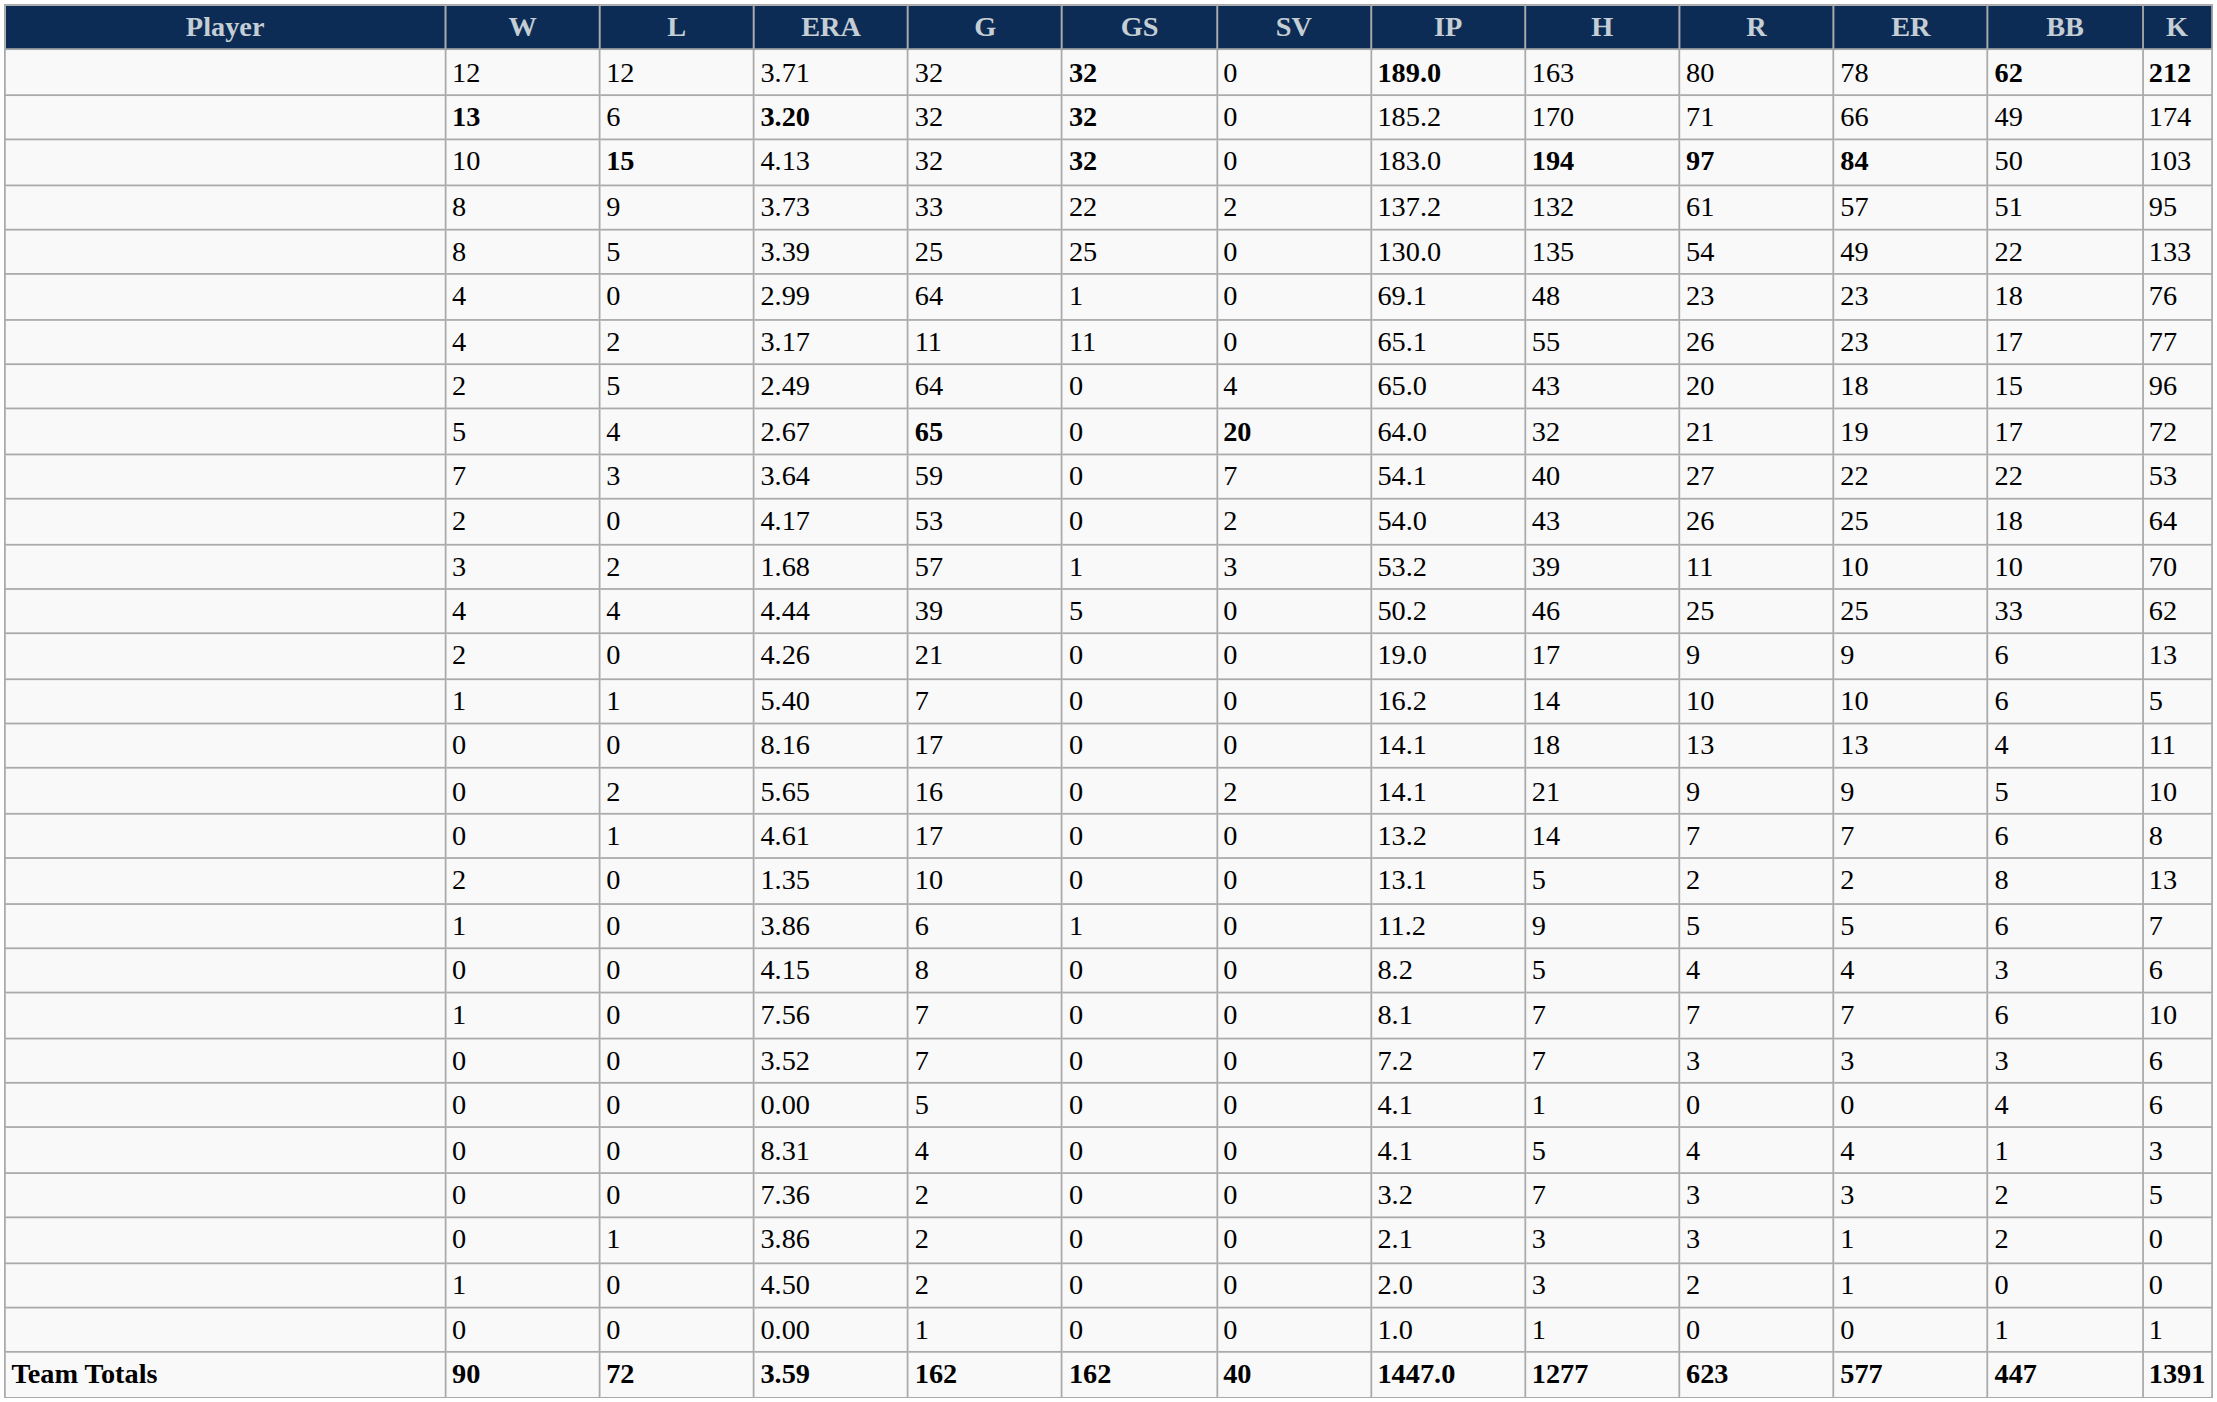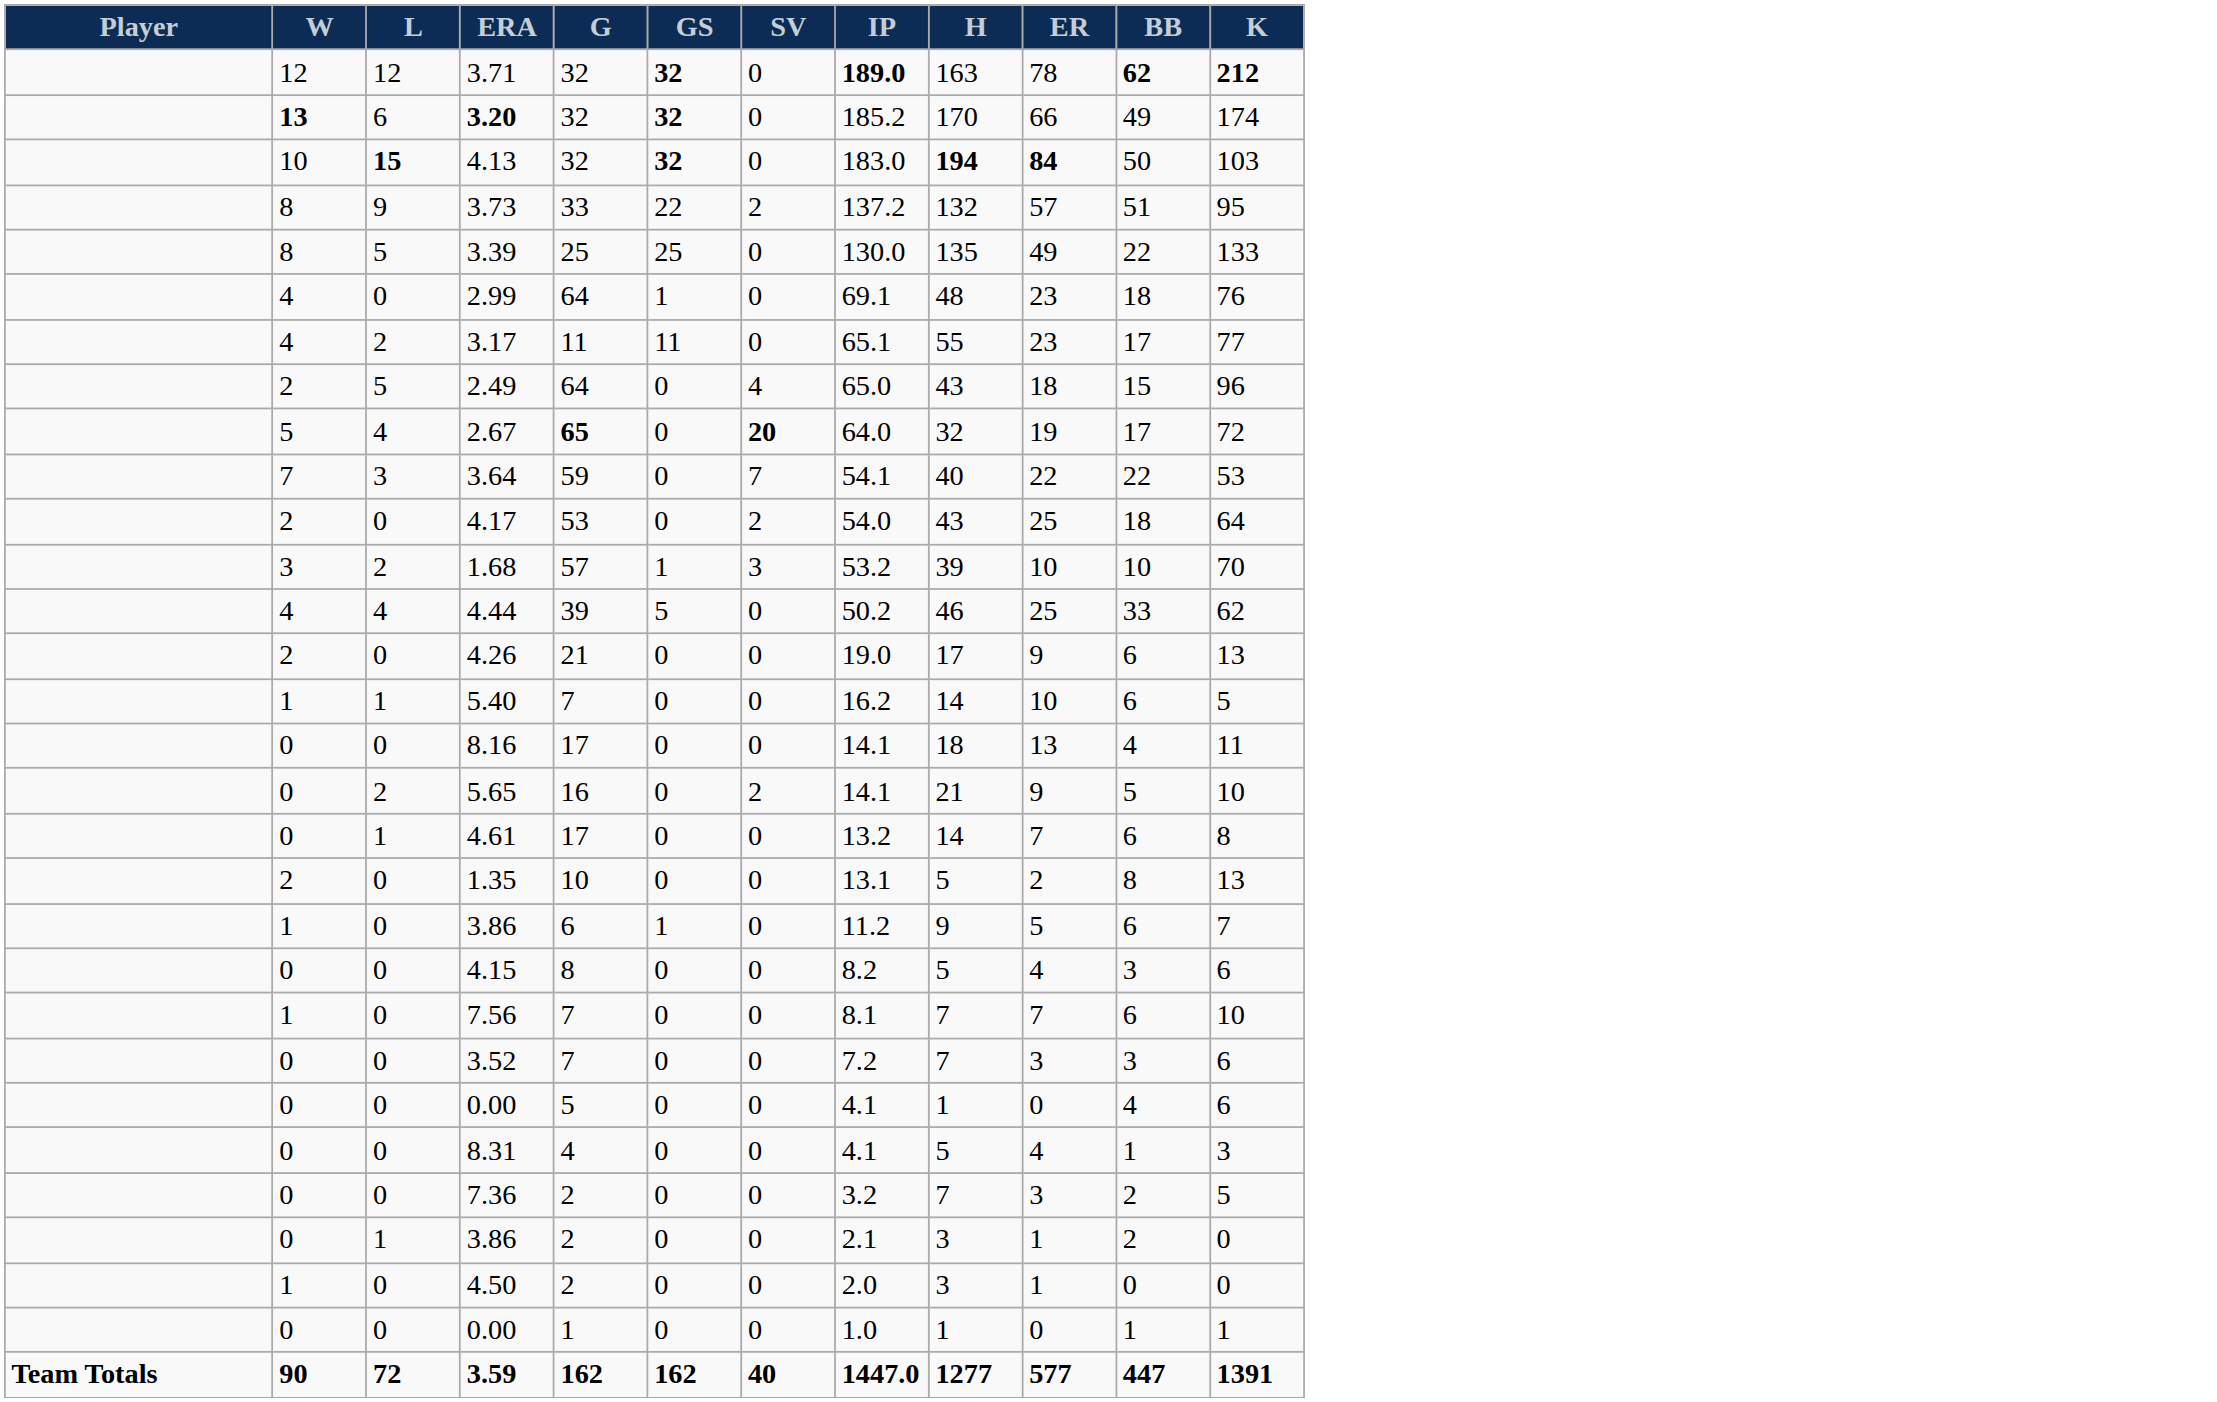- column: R | 80 | 71 | 97 | 61 | 54 | 23 | 26 | 20 | 21 | 27 | 26 | 11 | 25 | 9 | 10 | 13 | 9 | 7 | 2 | 5 | 4 | 7 | 3 | 0 | 4 | 3 | 3 | 2 | 0 | 623
